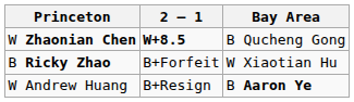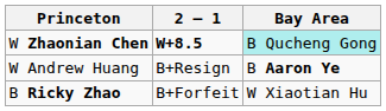W Zhaonian Chen | Bay Area: no background -> paleturquoise background
rows swapped: B Ricky Zhao <-> W Andrew Huang
